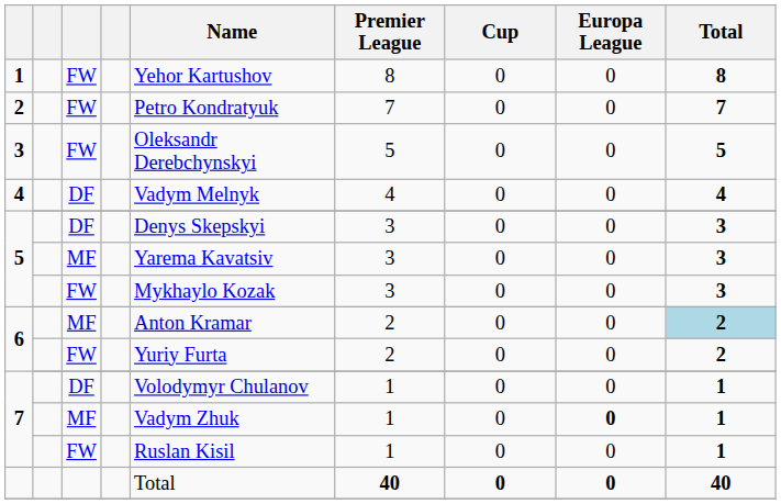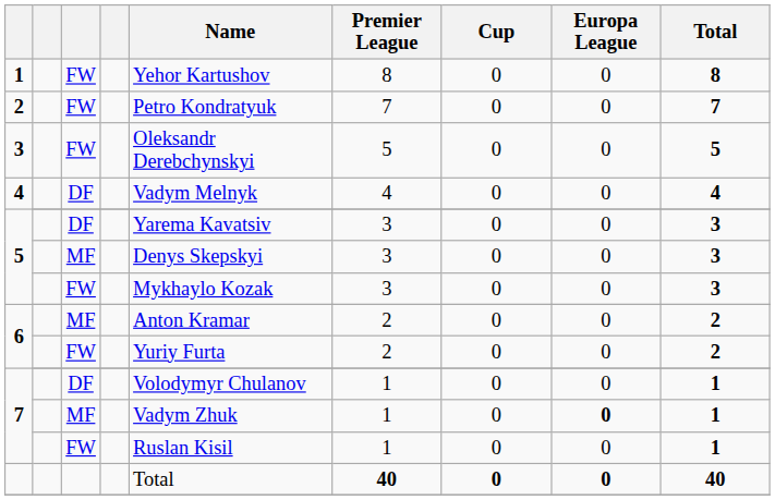5 / DF | Name: Denys Skepskyi -> Yarema Kavatsiv
5 / MF | Name: Yarema Kavatsiv -> Denys Skepskyi
6 / MF | Total: lightblue background -> no background
